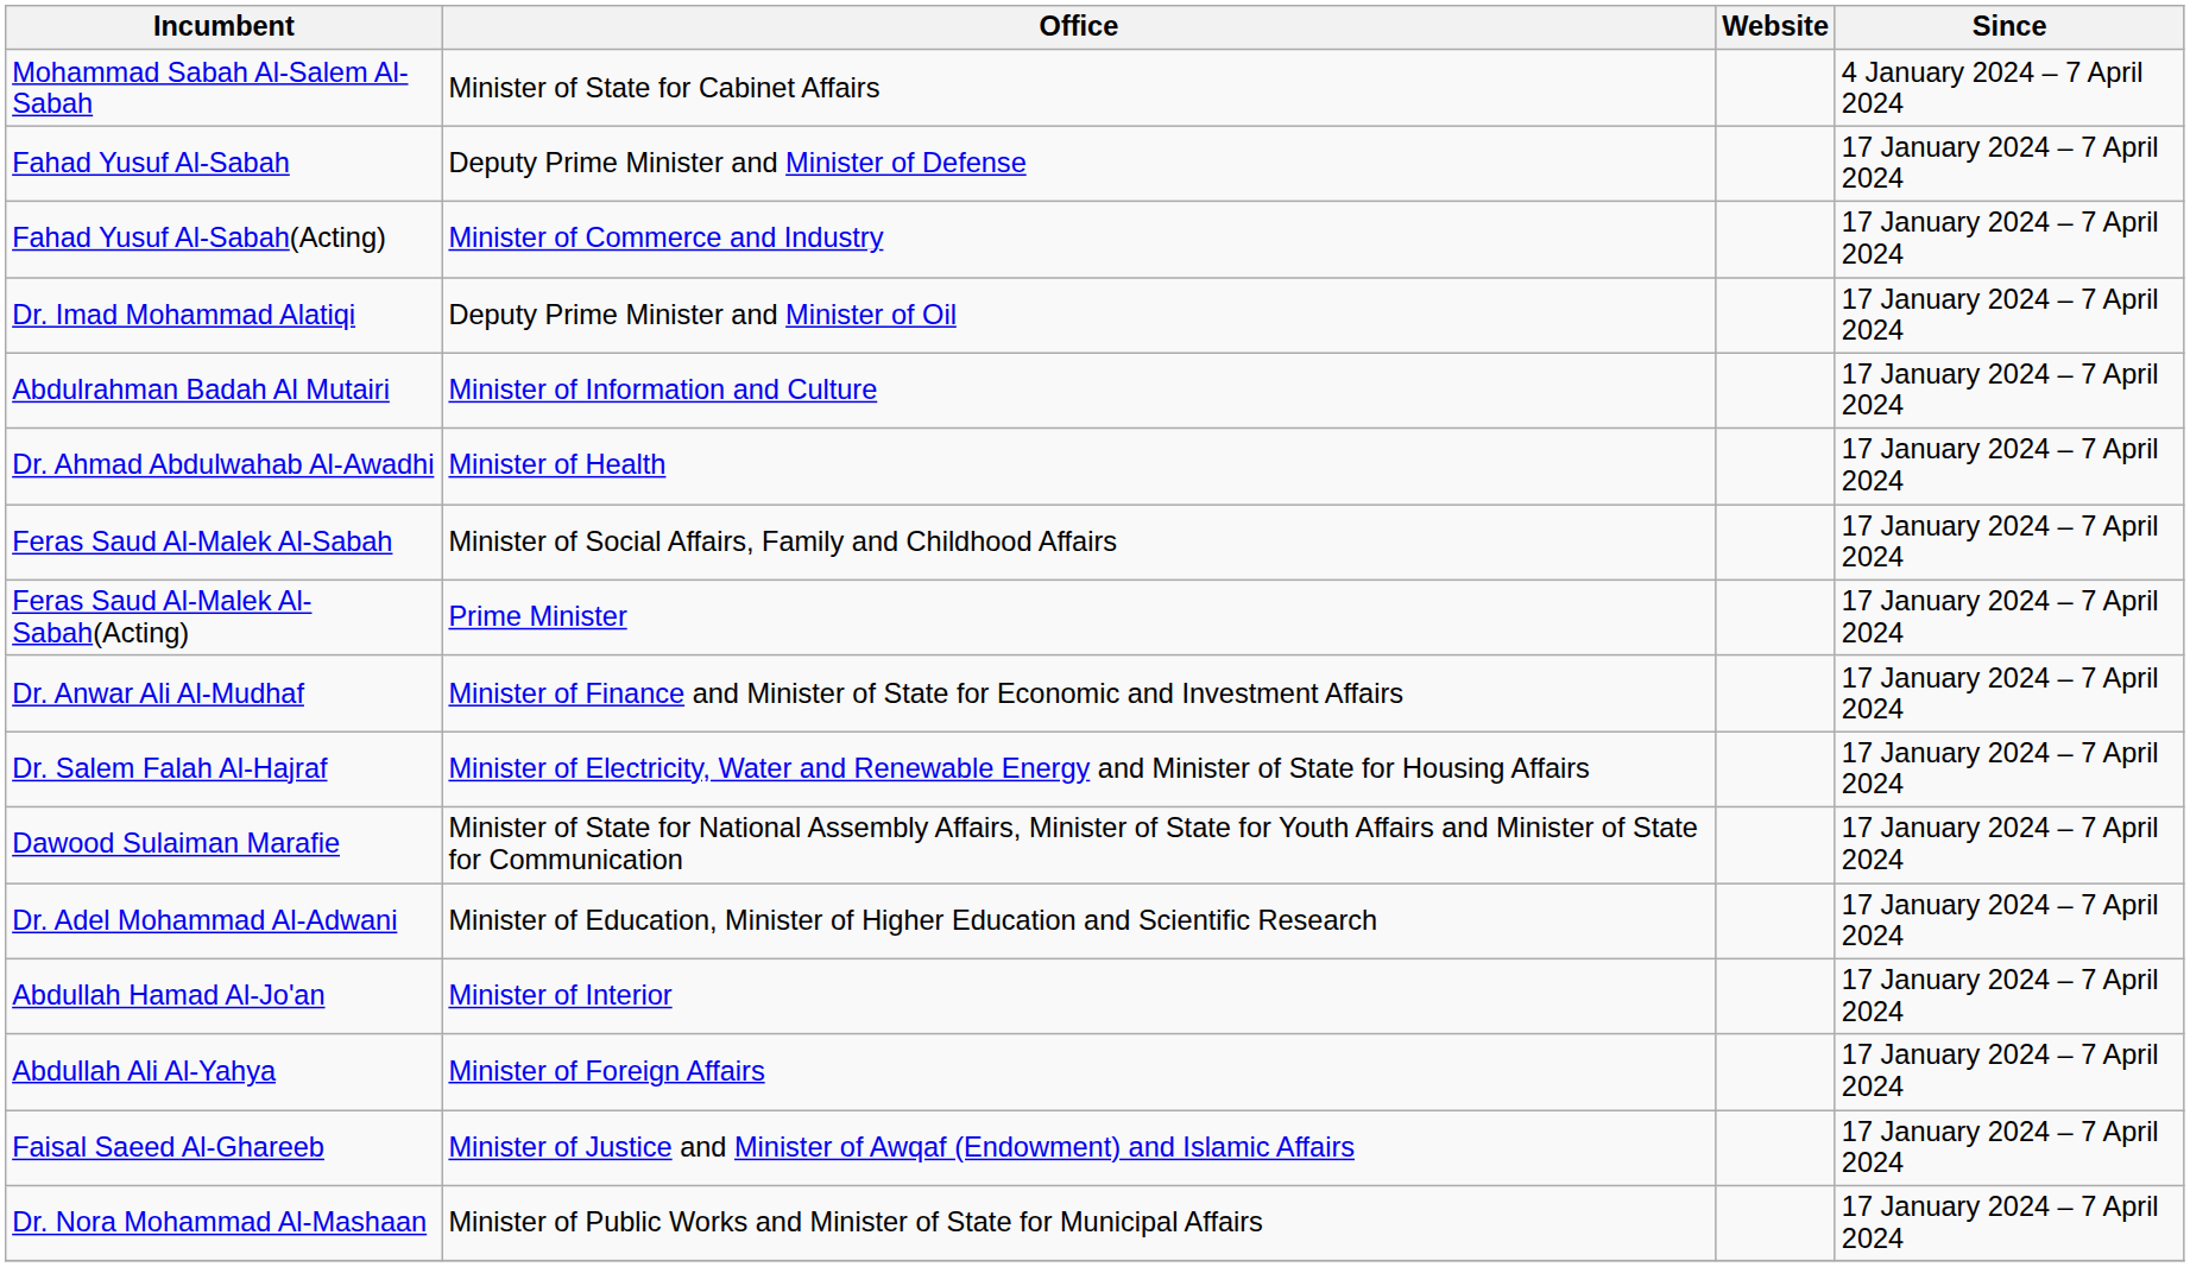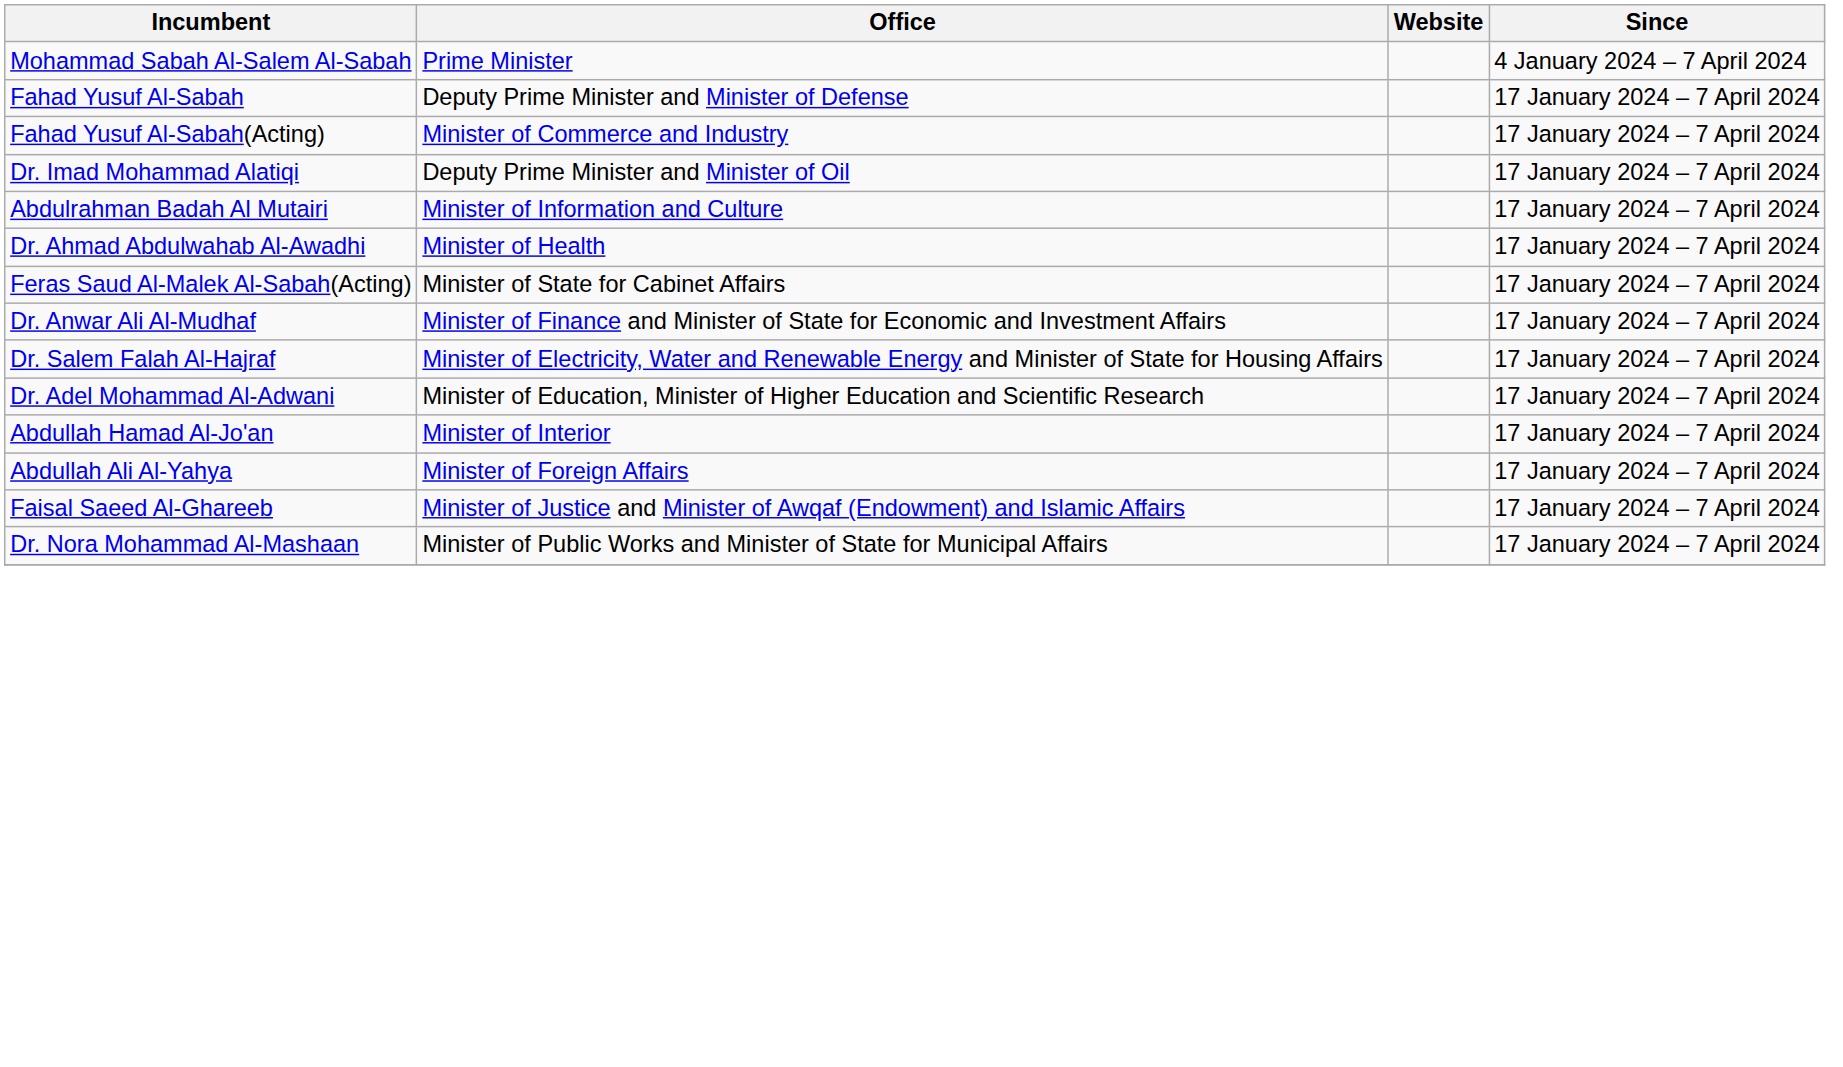Mohammad Sabah Al-Salem Al-Sabah | Office: Minister of State for Cabinet Affairs -> Prime Minister
- row: Feras Saud Al-Malek Al-Sabah | Minister of Social Affairs, Family and Childhood Affairs | 17 January 2024 – 7 April 2024
Feras Saud Al-Malek Al-Sabah(Acting) | Office: Prime Minister -> Minister of State for Cabinet Affairs
- row: Dawood Sulaiman Marafie | Minister of State for National Assembly Affairs, Minister of State for Youth Affairs and Minister of State for Communication | 17 January 2024 – 7 April 2024
